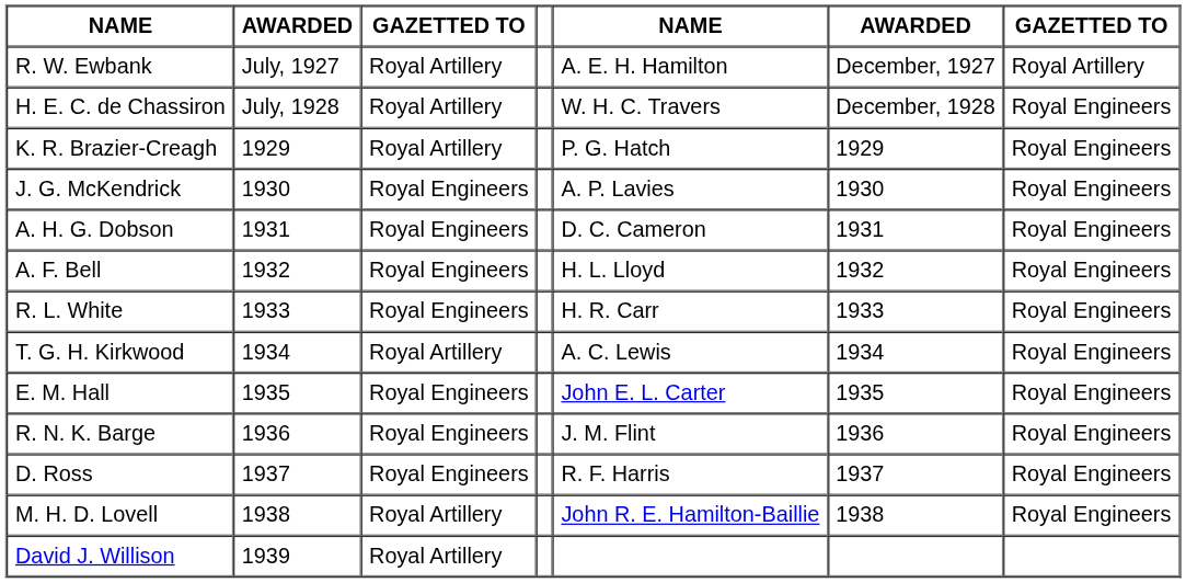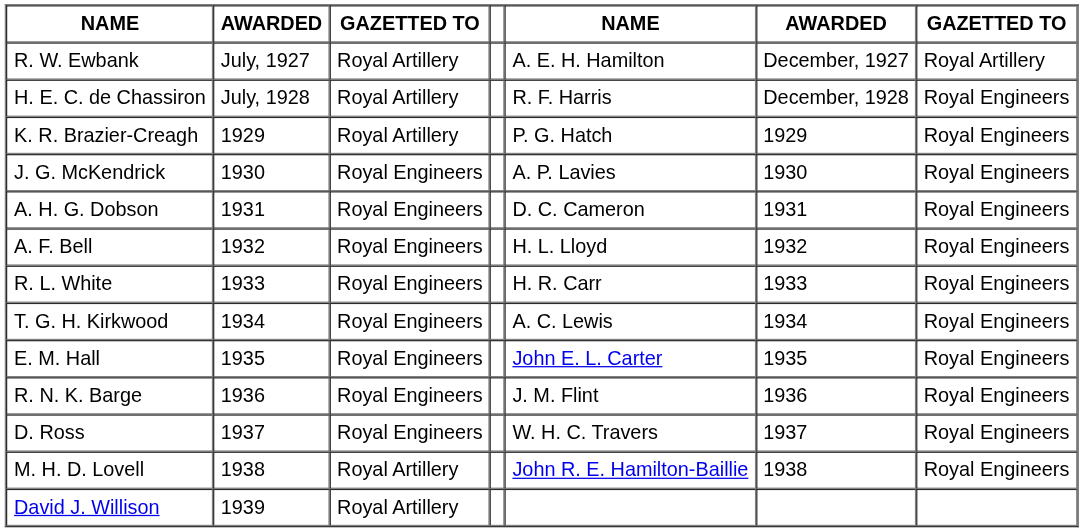H. E. C. de Chassiron | column 5: W. H. C. Travers -> R. F. Harris
T. G. H. Kirkwood | column 3: Royal Artillery -> Royal Engineers
D. Ross | column 5: R. F. Harris -> W. H. C. Travers
